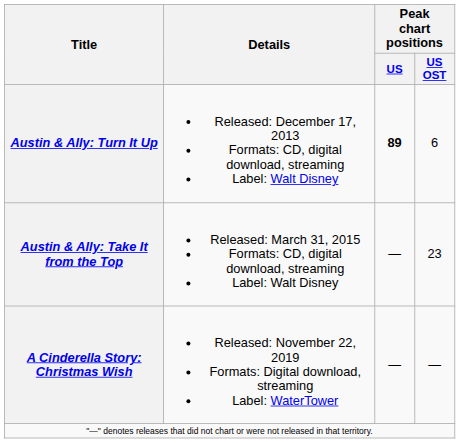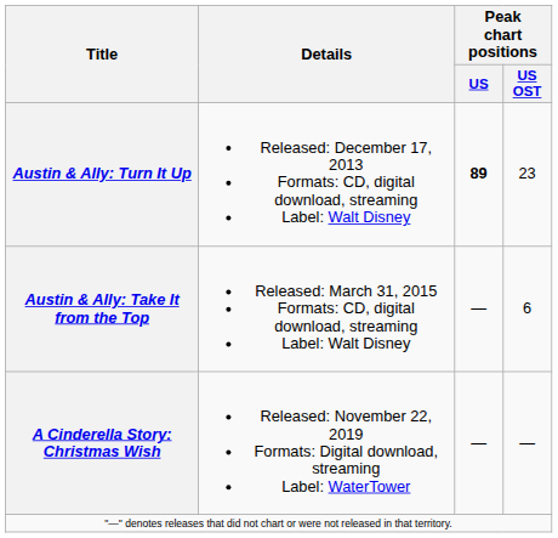Austin & Ally: Turn It Up | Peak chart positions / US OST: 6 -> 23
Austin & Ally: Take It from the Top | Peak chart positions / US OST: 23 -> 6
